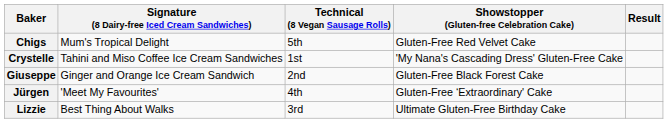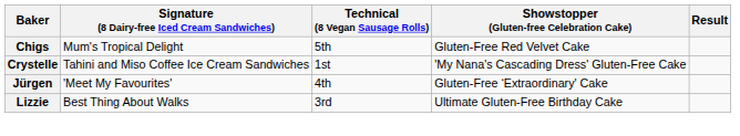- row: Giuseppe | Ginger and Orange Ice Cream Sandwich | 2nd | Gluten-Free Black Forest Cake
